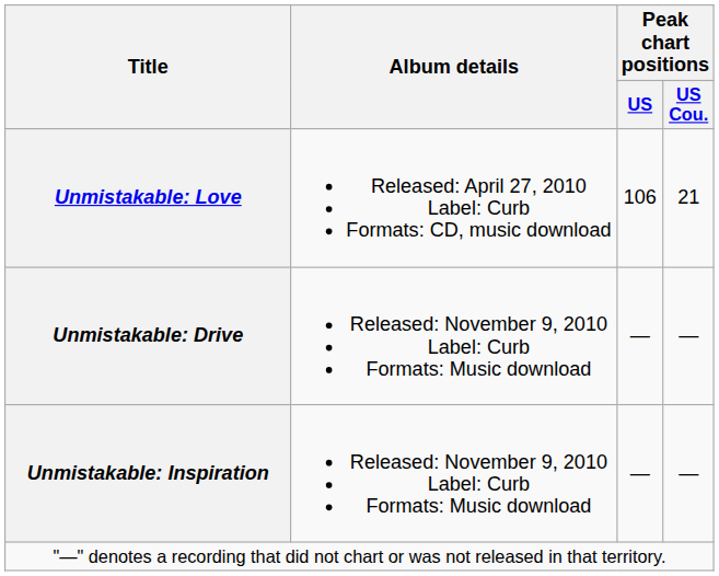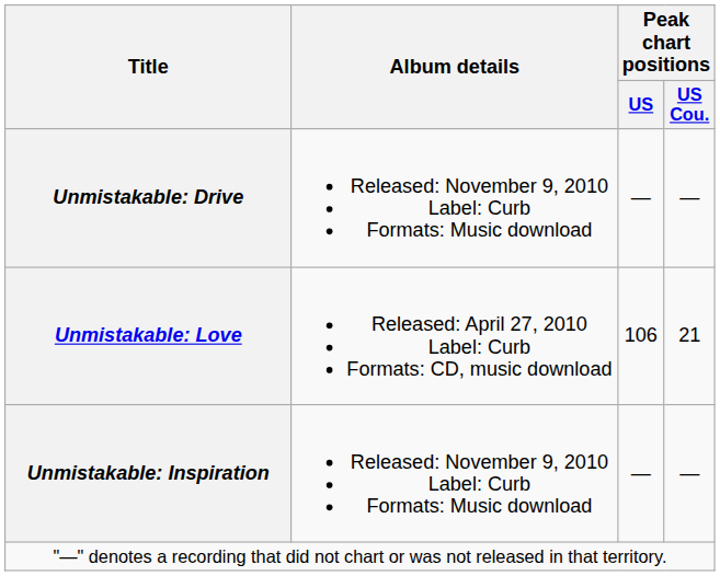rows swapped: Unmistakable: Love <-> Unmistakable: Drive
